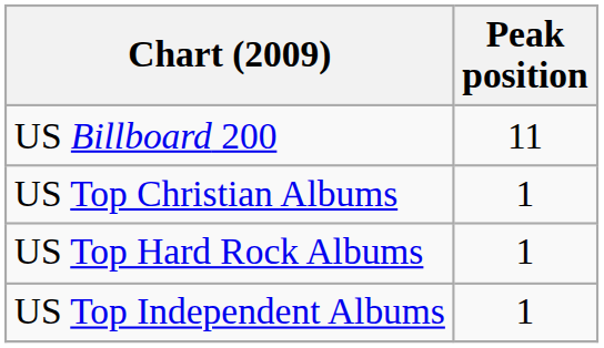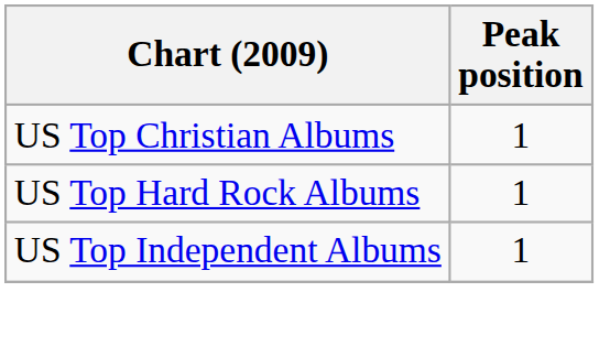- row: US Billboard 200 | 11
